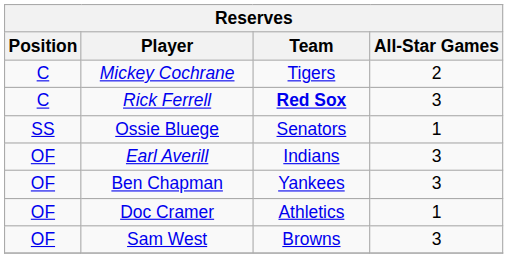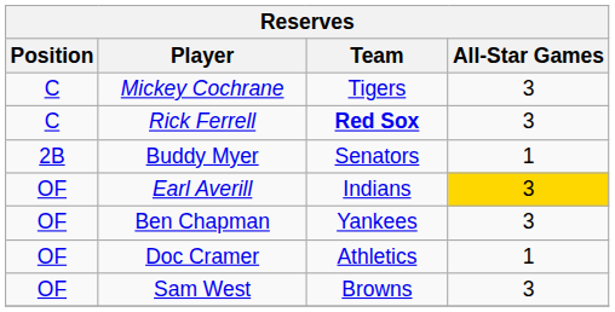Mickey Cochrane | All-Star Games: 2 -> 3
+ row: 2B | Buddy Myer | Senators | 1
- row: SS | Ossie Bluege | Senators | 1
Earl Averill | All-Star Games: no background -> gold background
